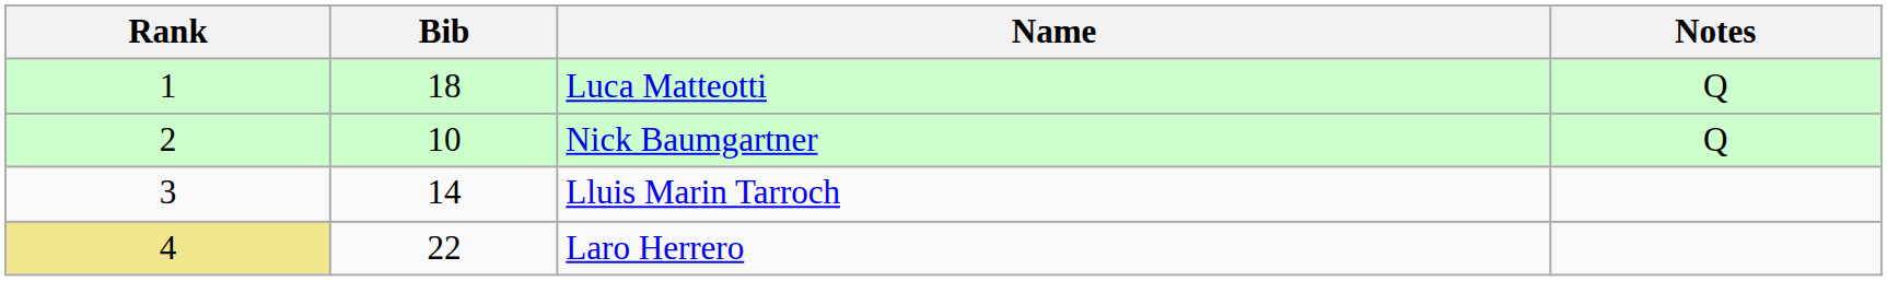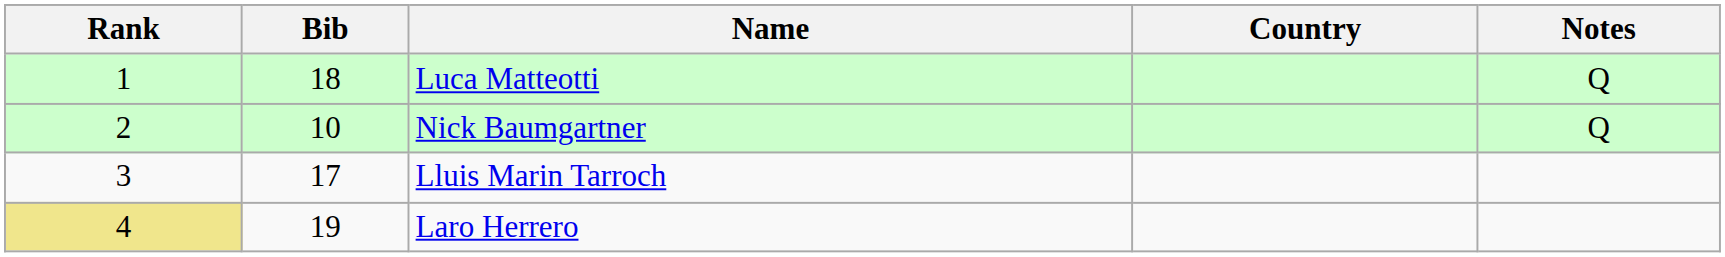+ column: Country
Lluis Marin Tarroch | Bib: 14 -> 17
Laro Herrero | Bib: 22 -> 19
